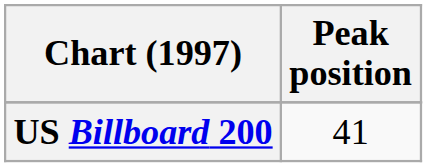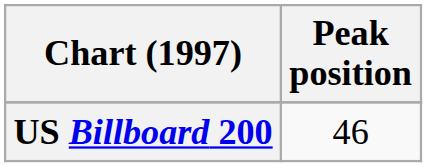US Billboard 200 | Peak position: 41 -> 46
